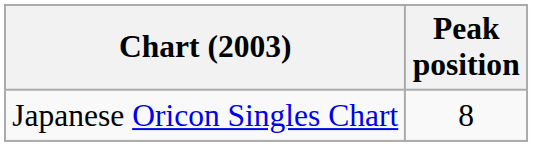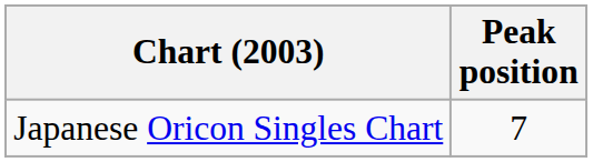Japanese Oricon Singles Chart | Peak position: 8 -> 7
